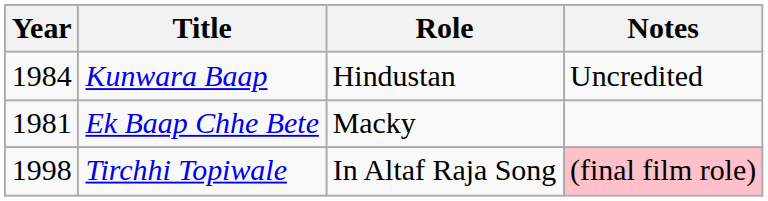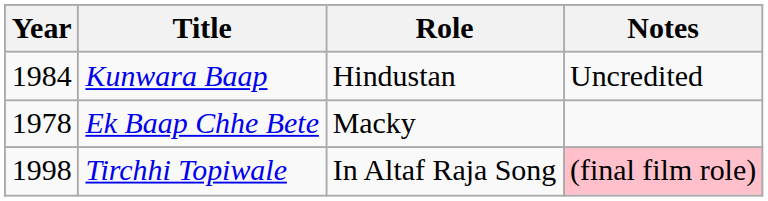Ek Baap Chhe Bete | Year: 1981 -> 1978
